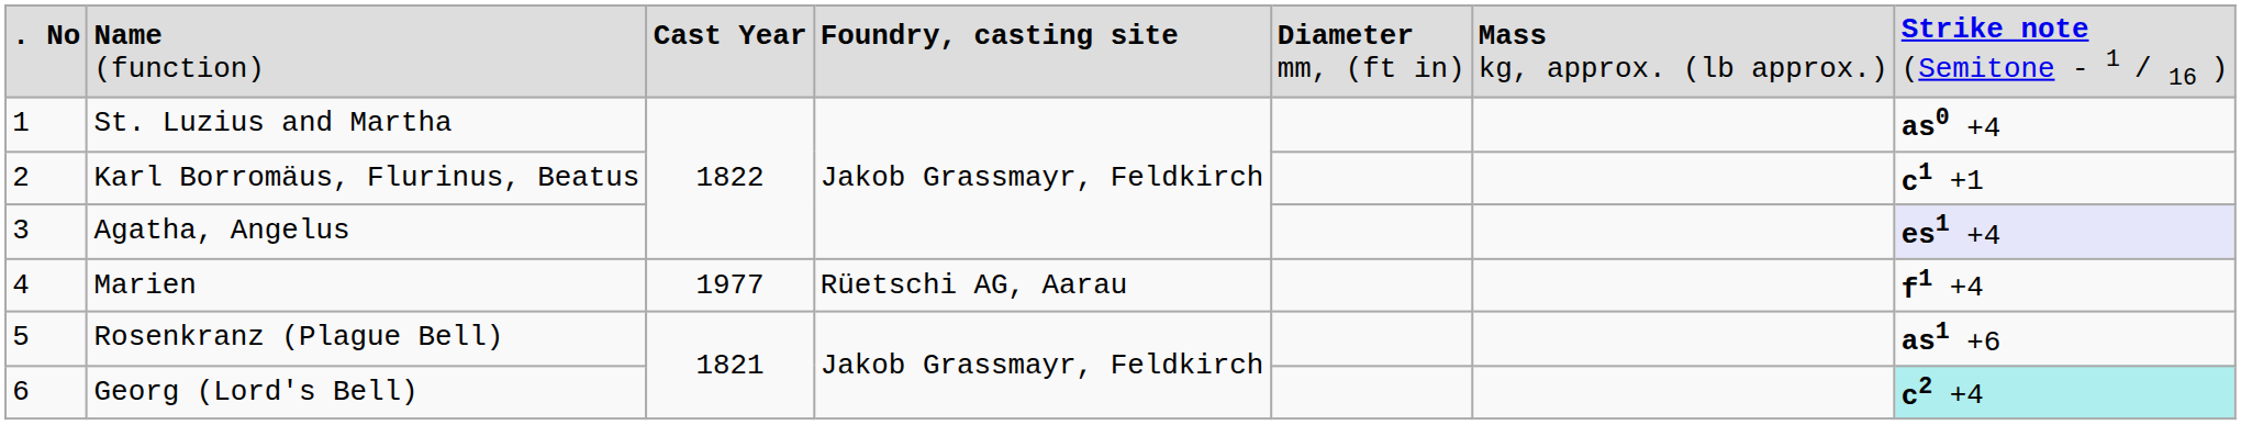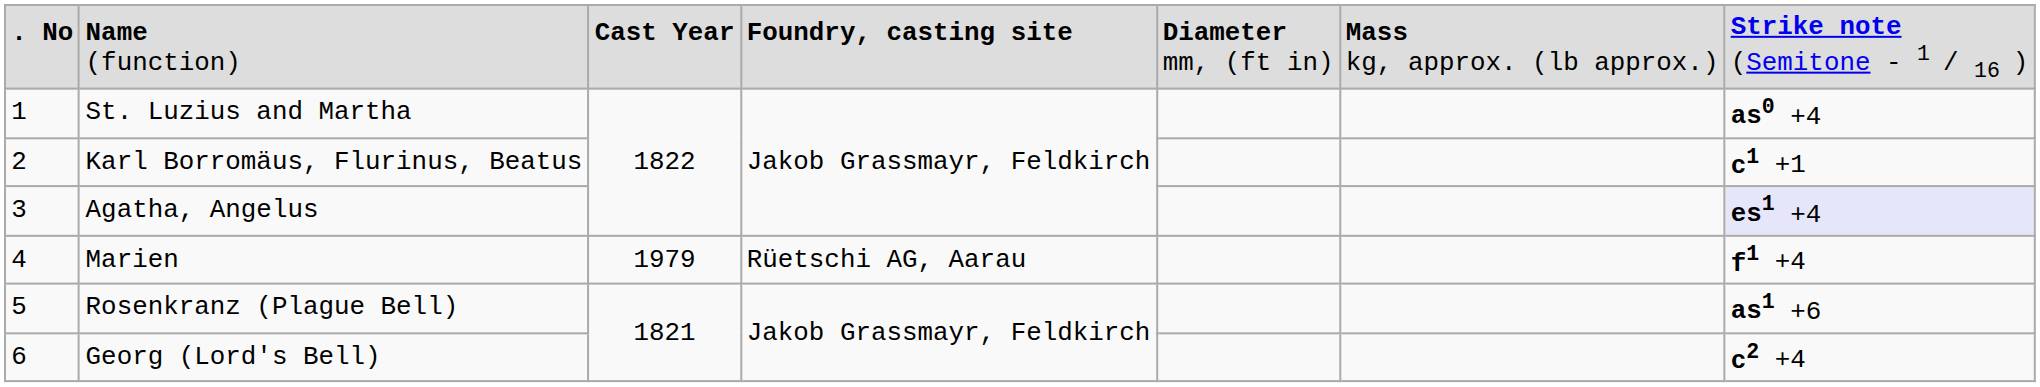Marien | column 3: 1977 -> 1979
Georg (Lord's Bell) | column 7: paleturquoise background -> no background
